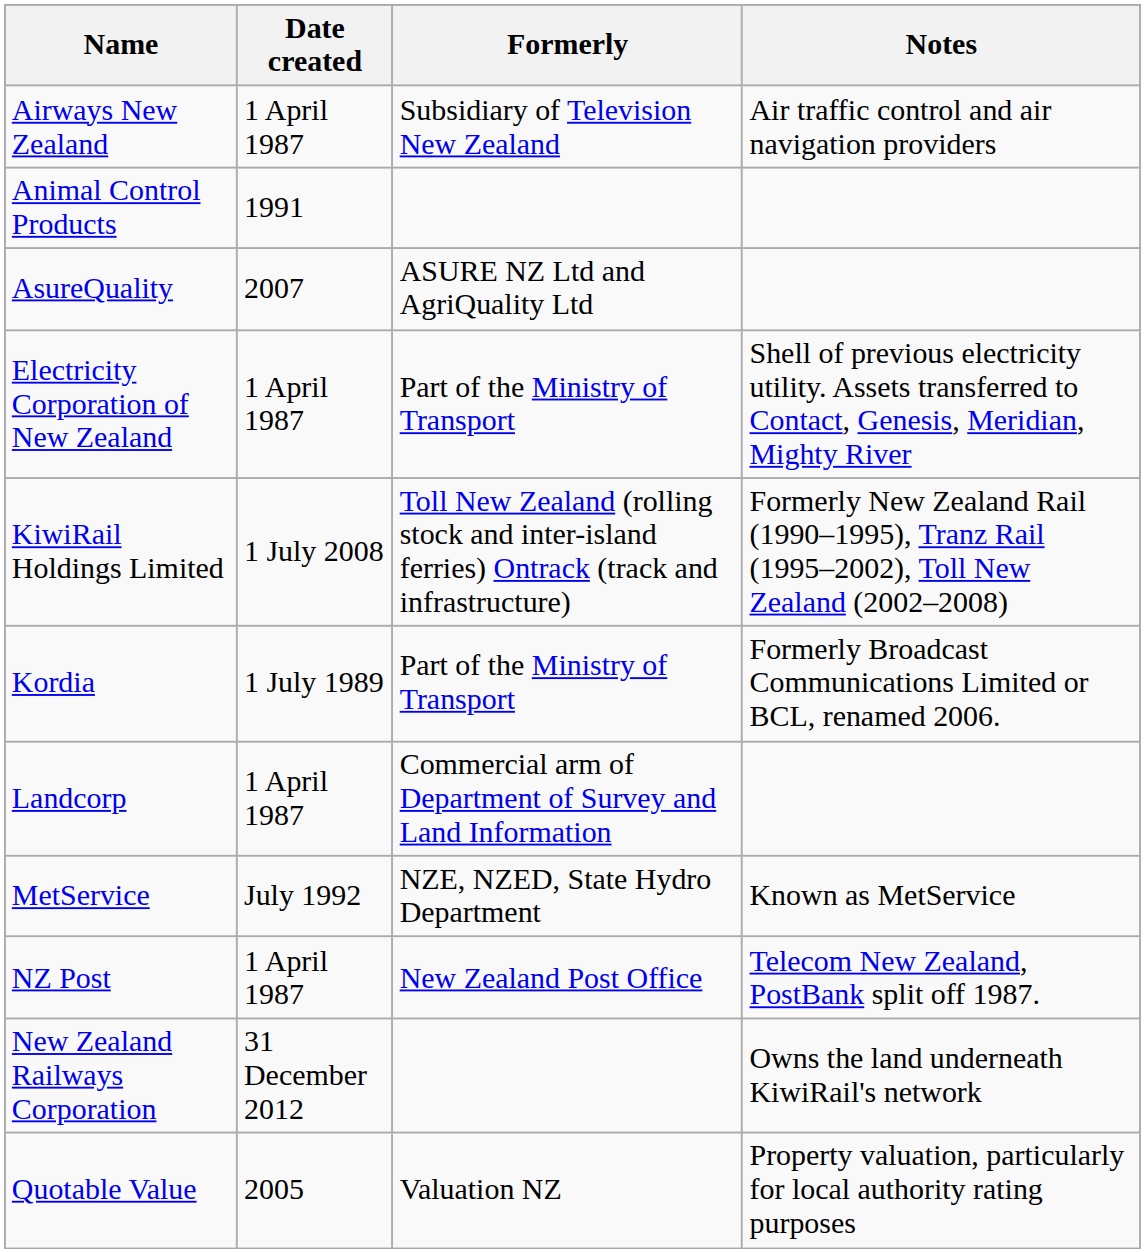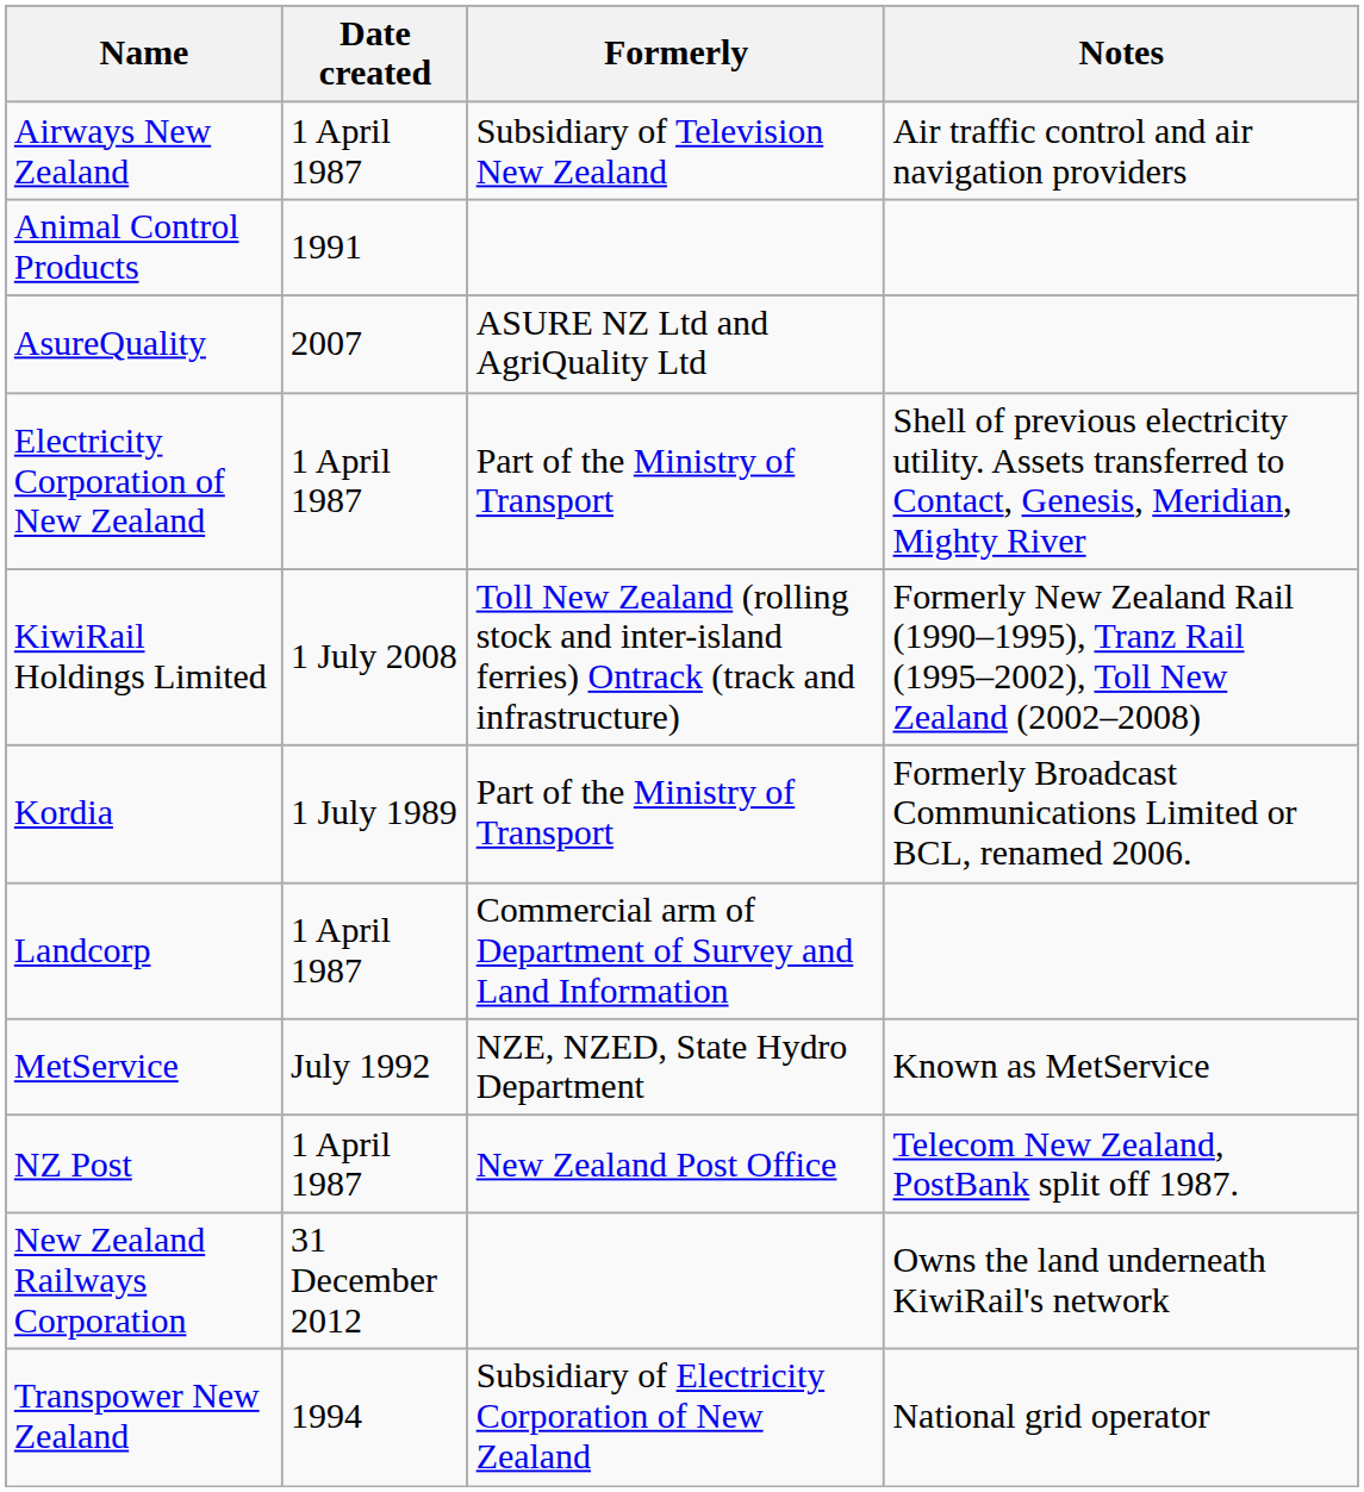- row: Quotable Value | 2005 | Valuation NZ | Property valuation, particularly for local authority rating purposes
+ row: Transpower New Zealand | 1994 | Subsidiary of Electricity Corporation of New Zealand | National grid operator
